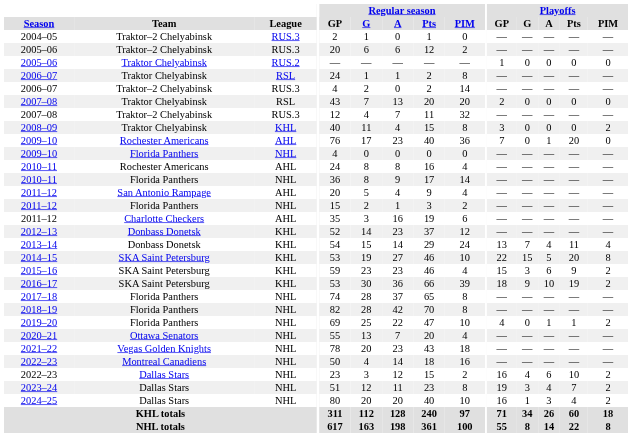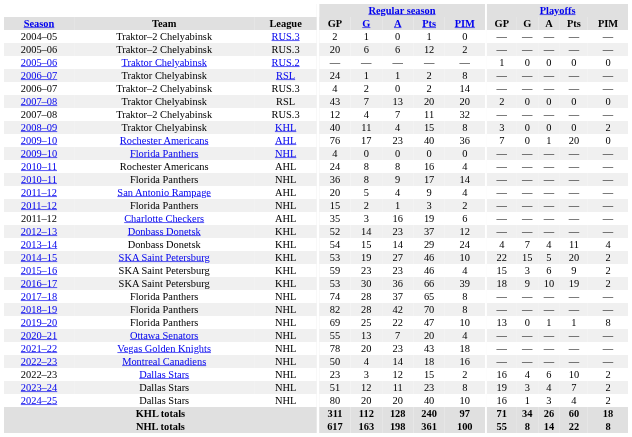2013–14 | Playoffs / GP: 13 -> 4
2014–15 | Playoffs / PIM: 8 -> 2
2019–20 | Playoffs / GP: 4 -> 13
2019–20 | Playoffs / PIM: 2 -> 8
